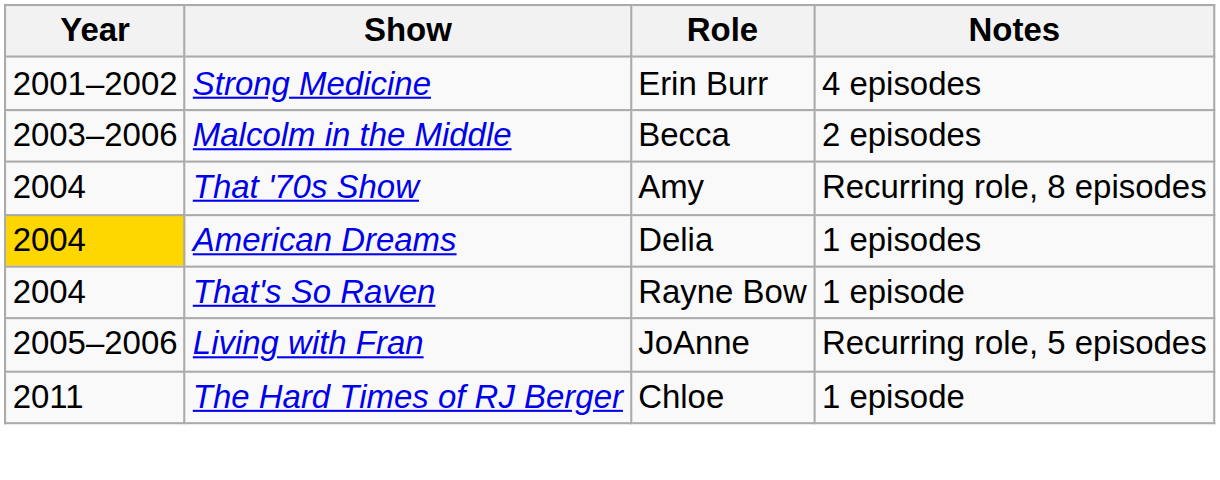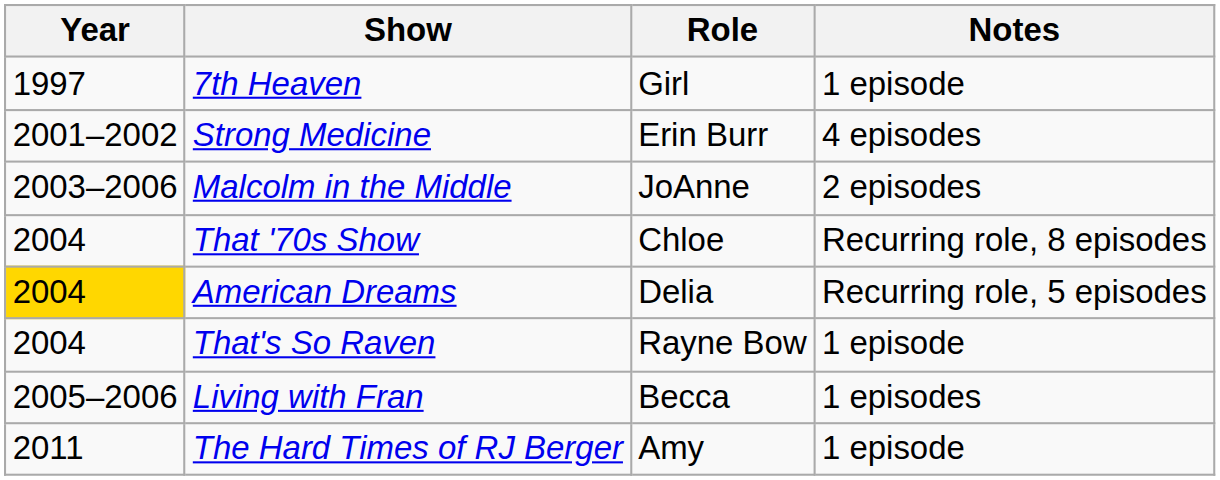+ row: 1997 | 7th Heaven | Girl | 1 episode
Malcolm in the Middle | Role: Becca -> JoAnne
That '70s Show | Role: Amy -> Chloe
American Dreams | Notes: 1 episodes -> Recurring role, 5 episodes
Living with Fran | Role: JoAnne -> Becca
Living with Fran | Notes: Recurring role, 5 episodes -> 1 episodes
The Hard Times of RJ Berger | Role: Chloe -> Amy
